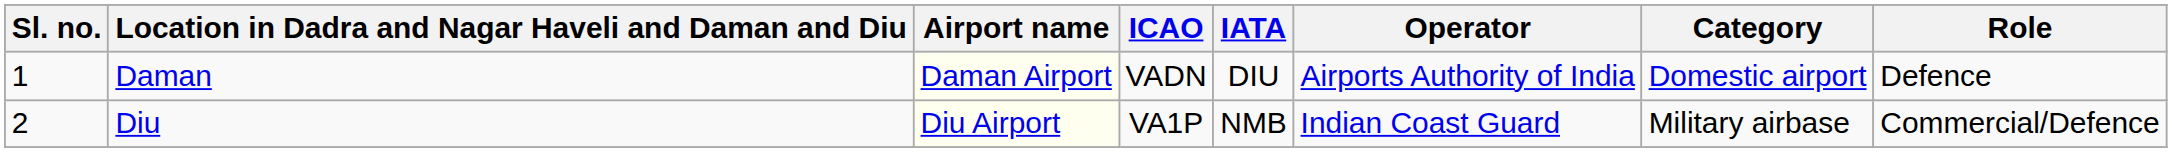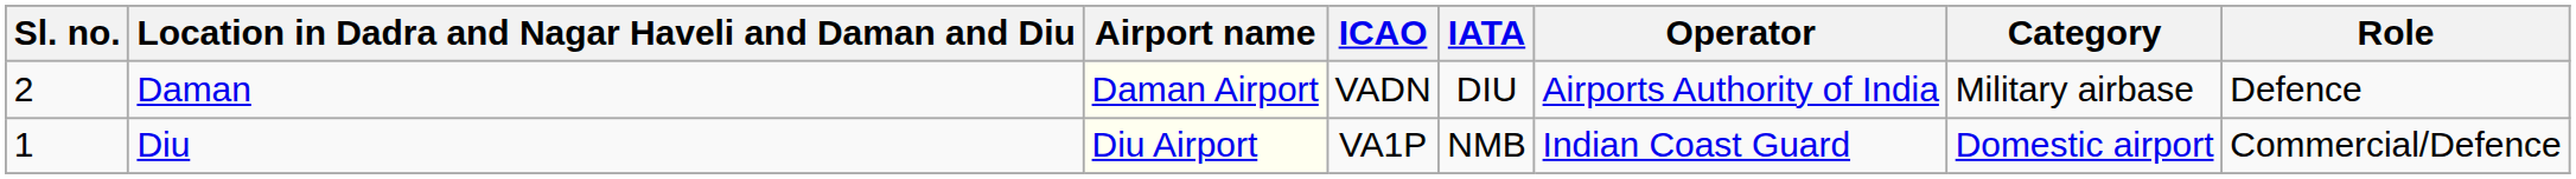Daman | Sl. no.: 1 -> 2
Daman | Category: Domestic airport -> Military airbase
Diu | Sl. no.: 2 -> 1
Diu | Category: Military airbase -> Domestic airport
